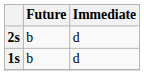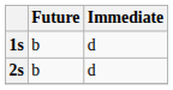rows swapped: 1s <-> 2s
